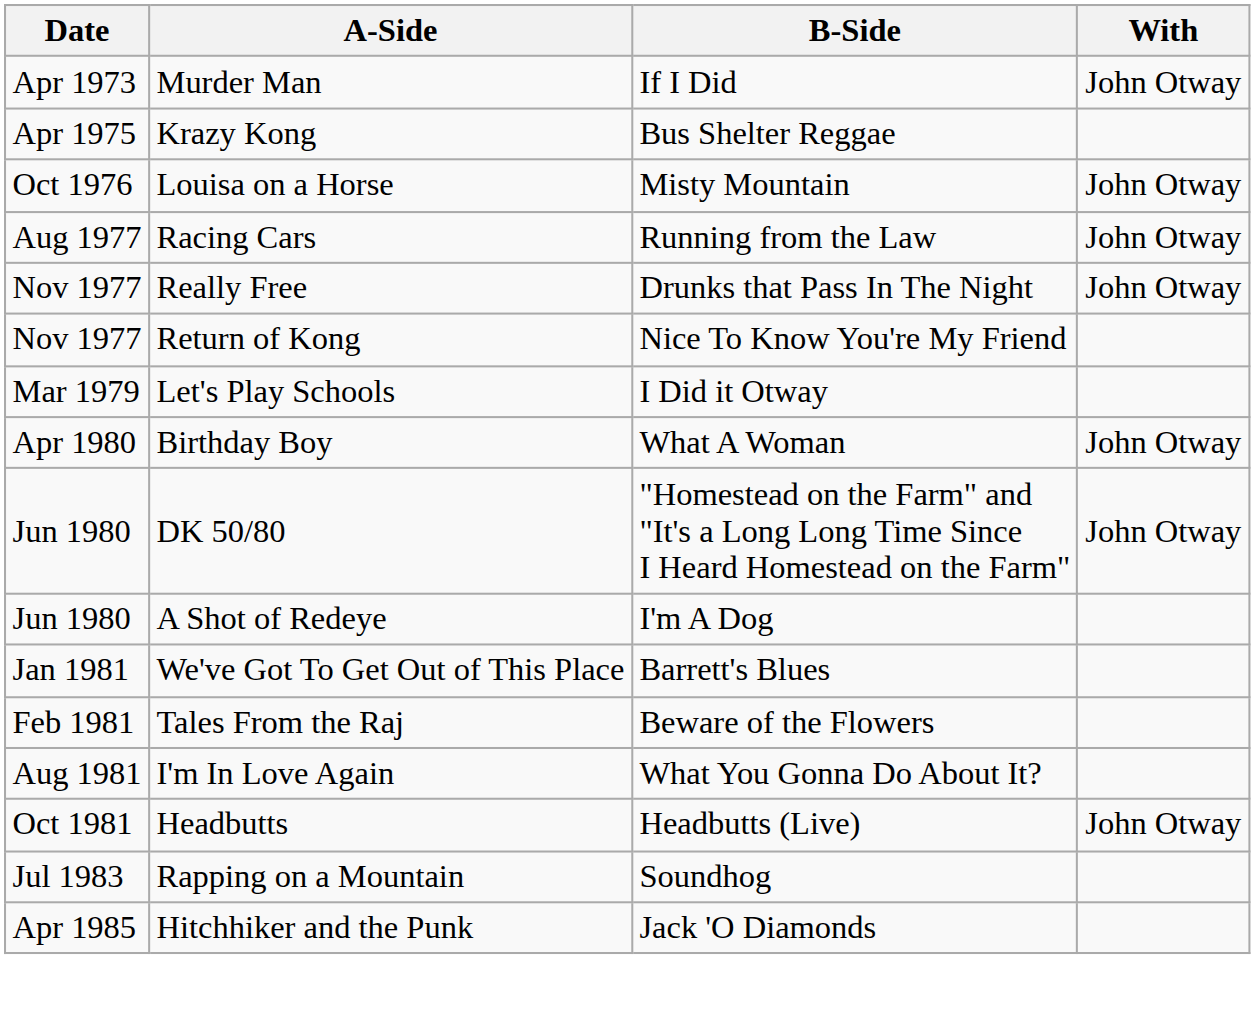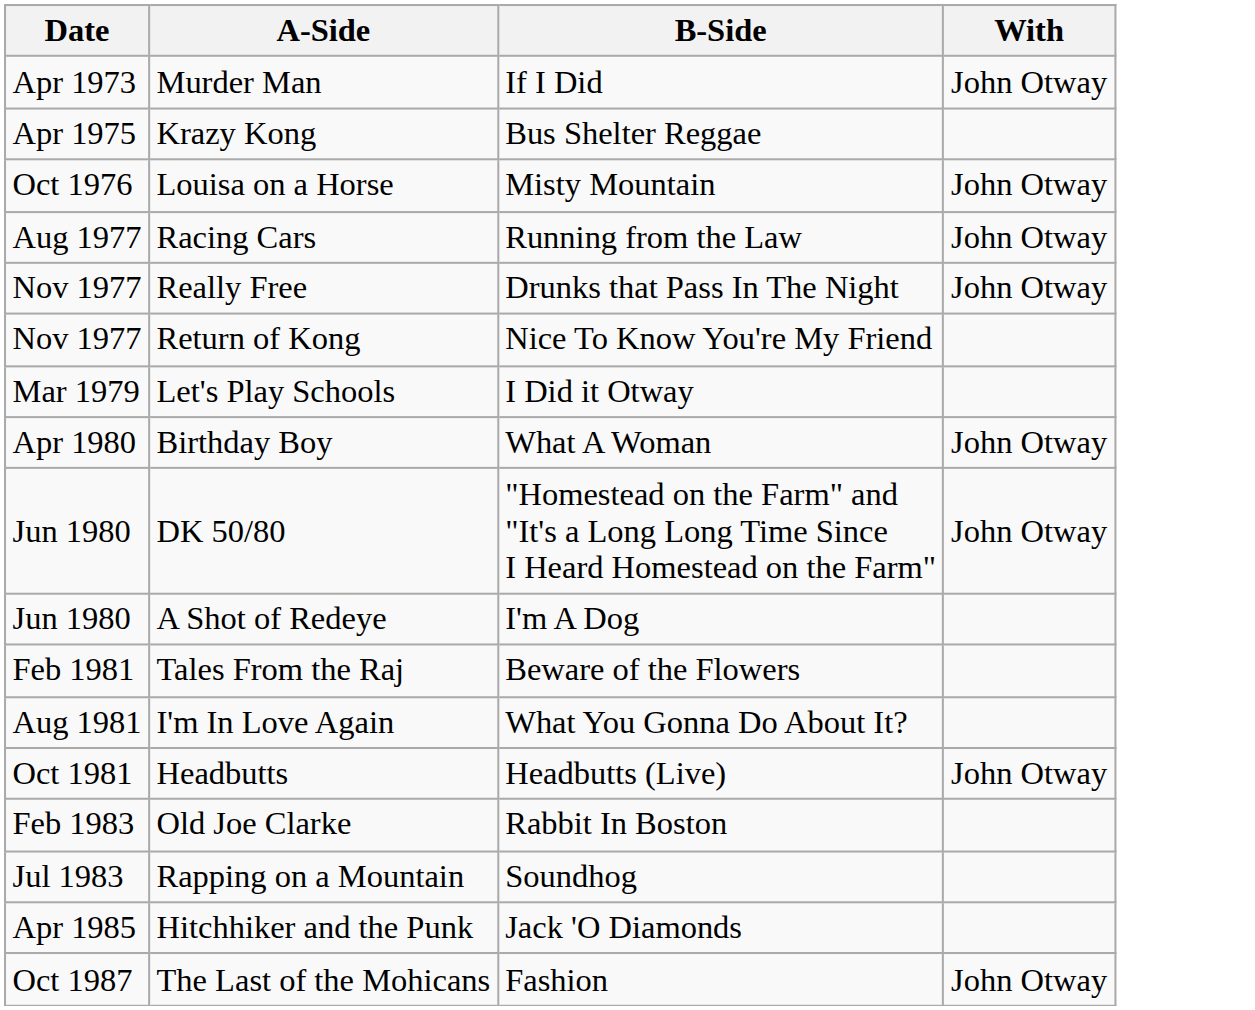- row: Jan 1981 | We've Got To Get Out of This Place | Barrett's Blues
+ row: Feb 1983 | Old Joe Clarke | Rabbit In Boston
+ row: Oct 1987 | The Last of the Mohicans | Fashion | John Otway
